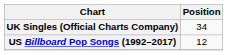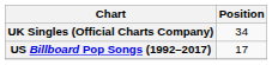US Billboard Pop Songs (1992–2017) | Position: 12 -> 17
